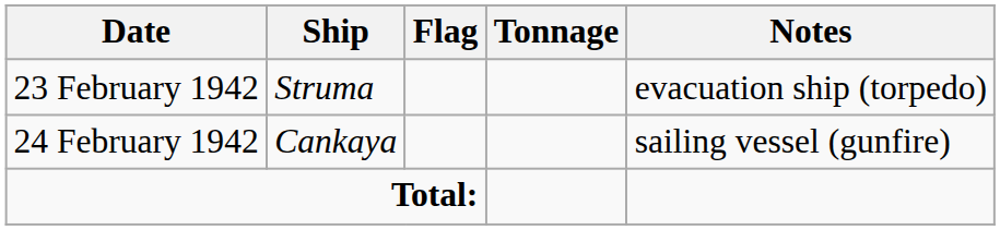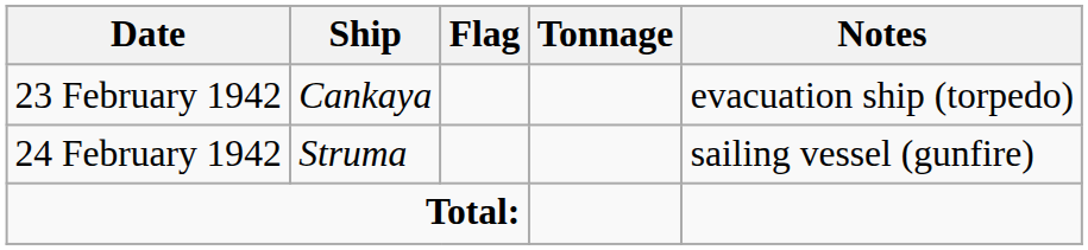23 February 1942 | Ship: Struma -> Cankaya
24 February 1942 | Ship: Cankaya -> Struma
